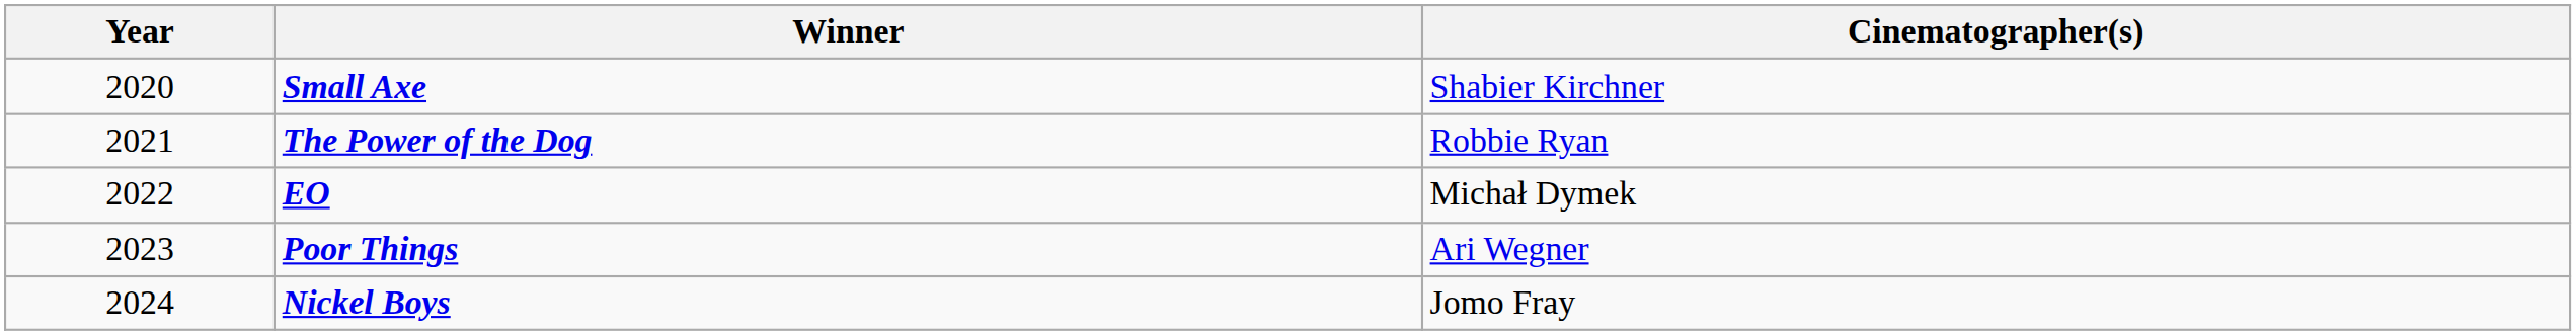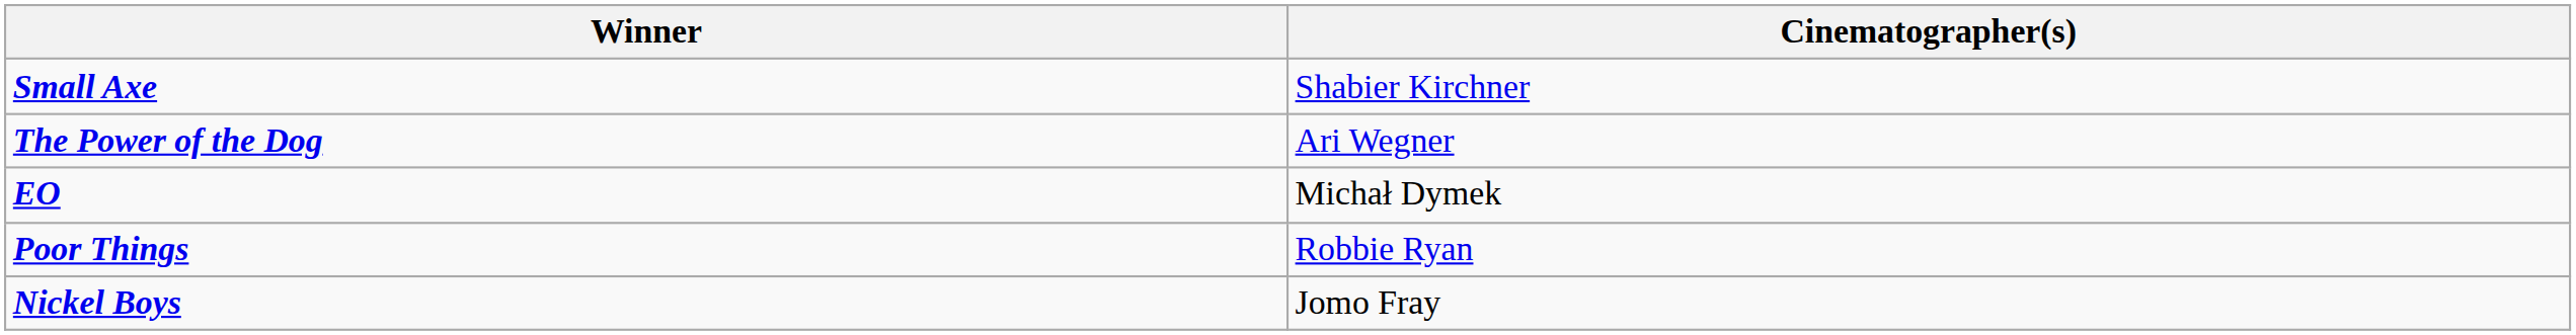- column: Year | 2020 | 2021 | 2022 | 2023 | 2024
The Power of the Dog | Cinematographer(s): Robbie Ryan -> Ari Wegner
Poor Things | Cinematographer(s): Ari Wegner -> Robbie Ryan
